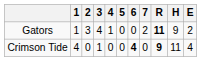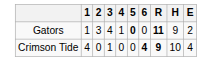- column: 7 | 2 | 0
Gators | 5: normal -> bold
Crimson Tide | H: 11 -> 10
